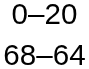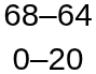rows swapped: 0–20 <-> 68–64
